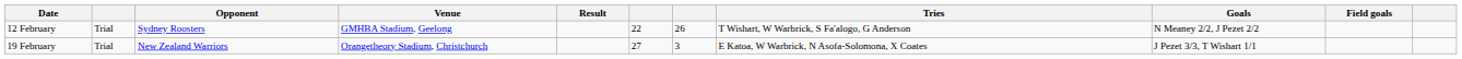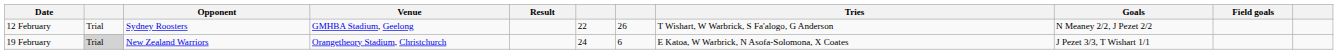19 February | column 2: no background -> lightgrey background
19 February | column 6: 27 -> 24
19 February | column 7: 3 -> 6
